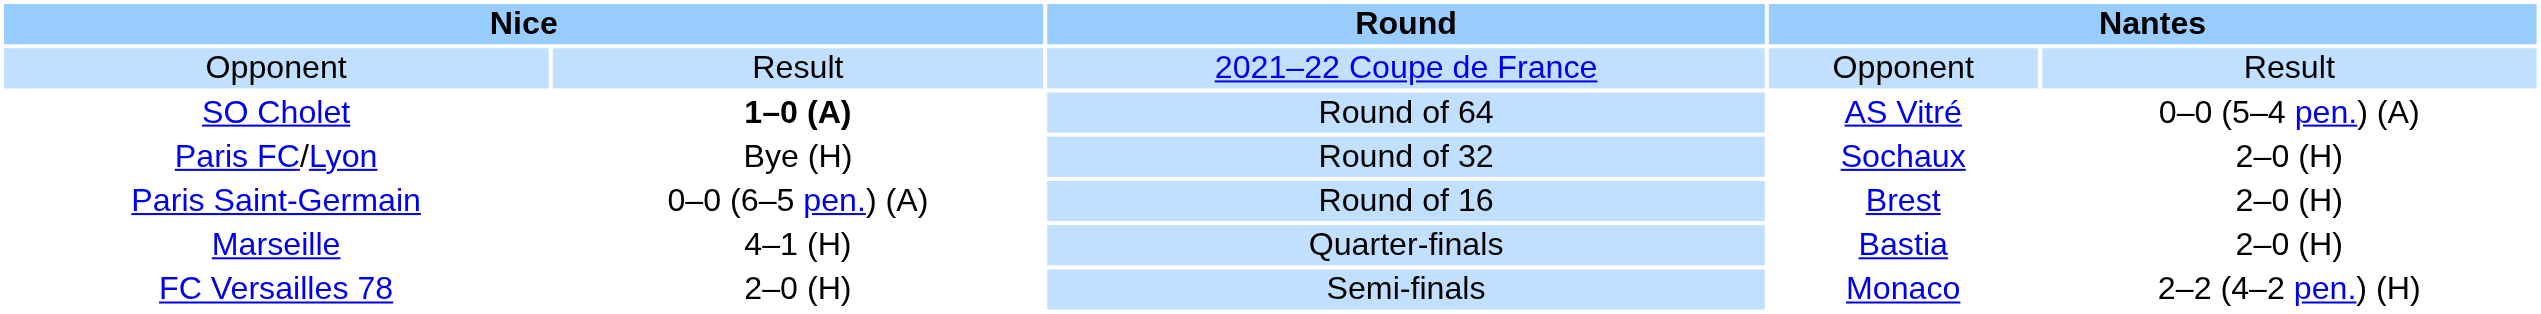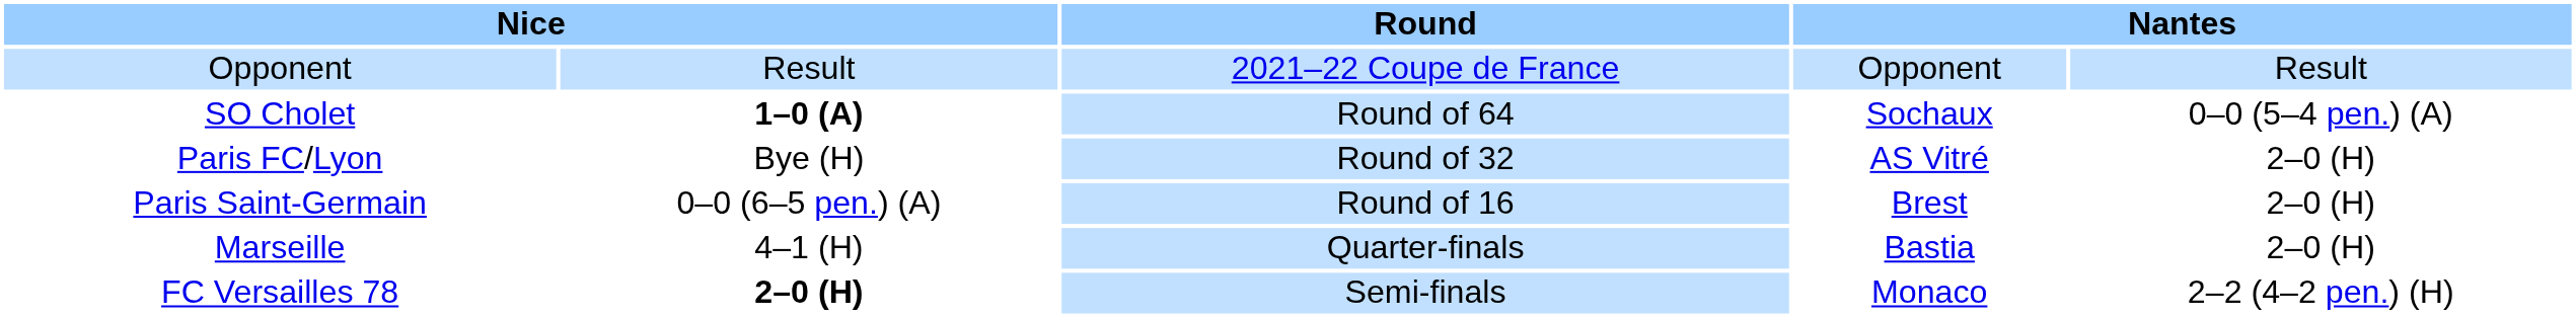SO Cholet | column 4: AS Vitré -> Sochaux
Paris FC/Lyon | column 4: Sochaux -> AS Vitré
FC Versailles 78 | column 2: normal -> bold
